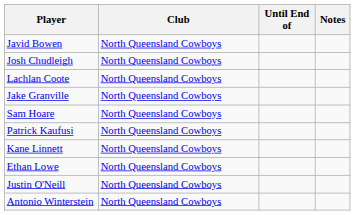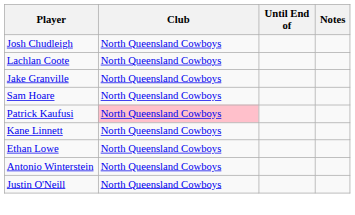- row: Javid Bowen | North Queensland Cowboys
Patrick Kaufusi | Club: no background -> pink background
rows swapped: Justin O'Neill <-> Antonio Winterstein
